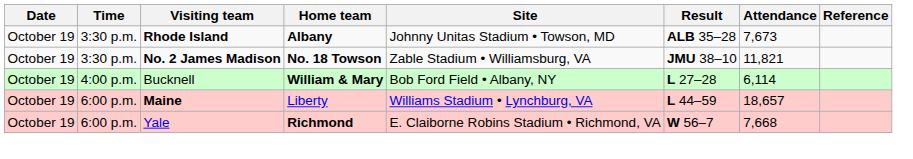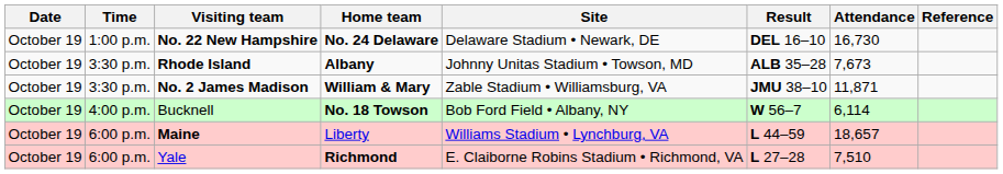+ row: October 19 | 1:00 p.m. | No. 22 New Hampshire | No. 24 Delaware | Delaware Stadium • Newark, DE | DEL 16–10 | 16,730
No. 2 James Madison | Home team: No. 18 Towson -> William & Mary
No. 2 James Madison | Attendance: 11,821 -> 11,871
Bucknell | Home team: William & Mary -> No. 18 Towson
Bucknell | Result: L 27–28 -> W 56–7
Yale | Result: W 56–7 -> L 27–28
Yale | Attendance: 7,668 -> 7,510
